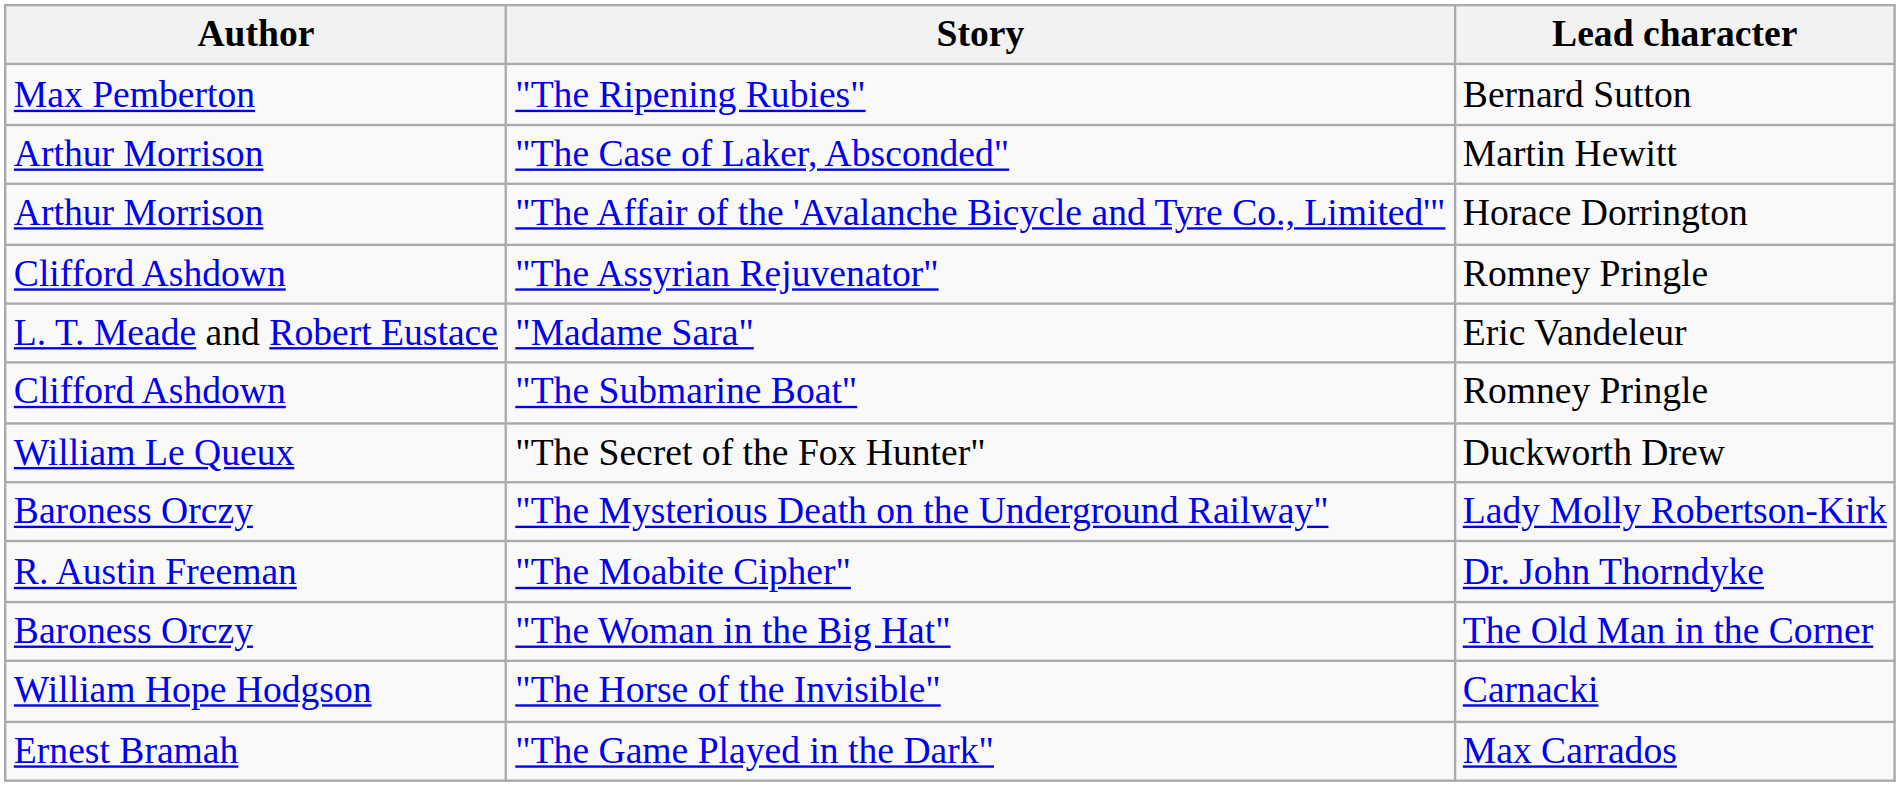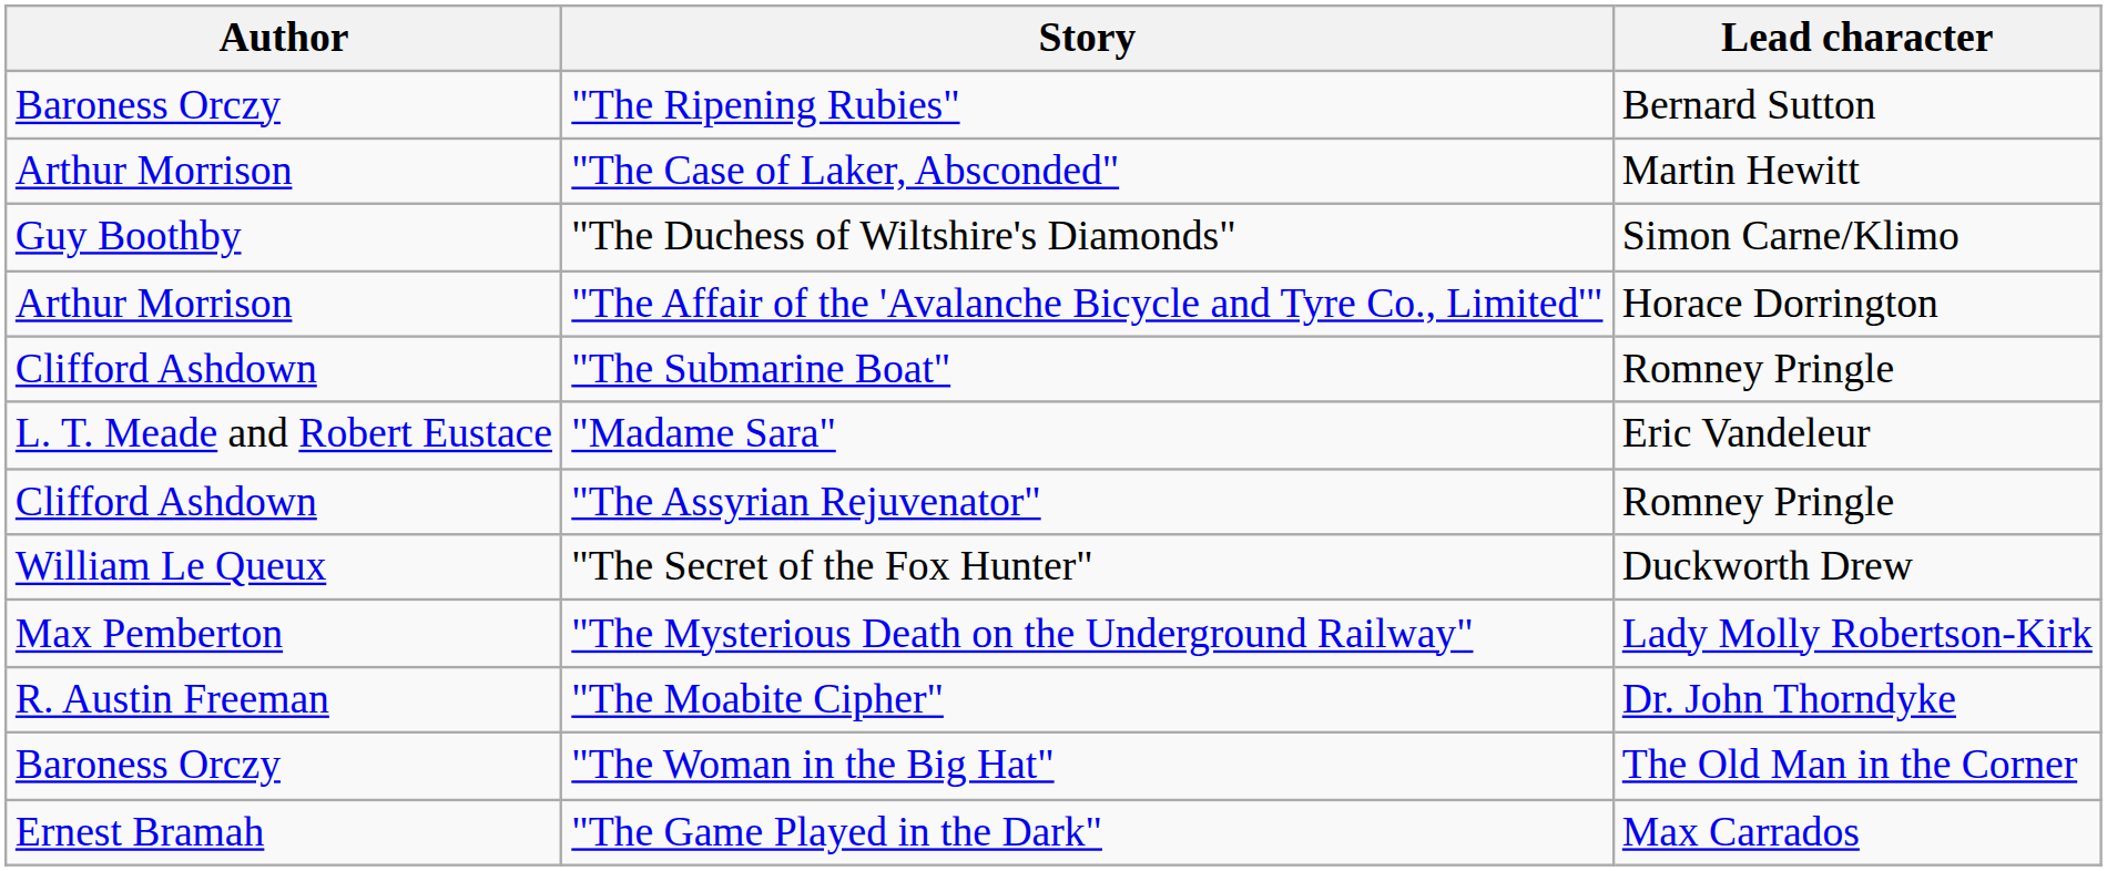"The Ripening Rubies" | Author: Max Pemberton -> Baroness Orczy
+ row: Guy Boothby | "The Duchess of Wiltshire's Diamonds" | Simon Carne/Klimo
rows swapped: "The Assyrian Rejuvenator" <-> "The Submarine Boat"
"The Mysterious Death on the Underground Railway" | Author: Baroness Orczy -> Max Pemberton
- row: William Hope Hodgson | "The Horse of the Invisible" | Carnacki
